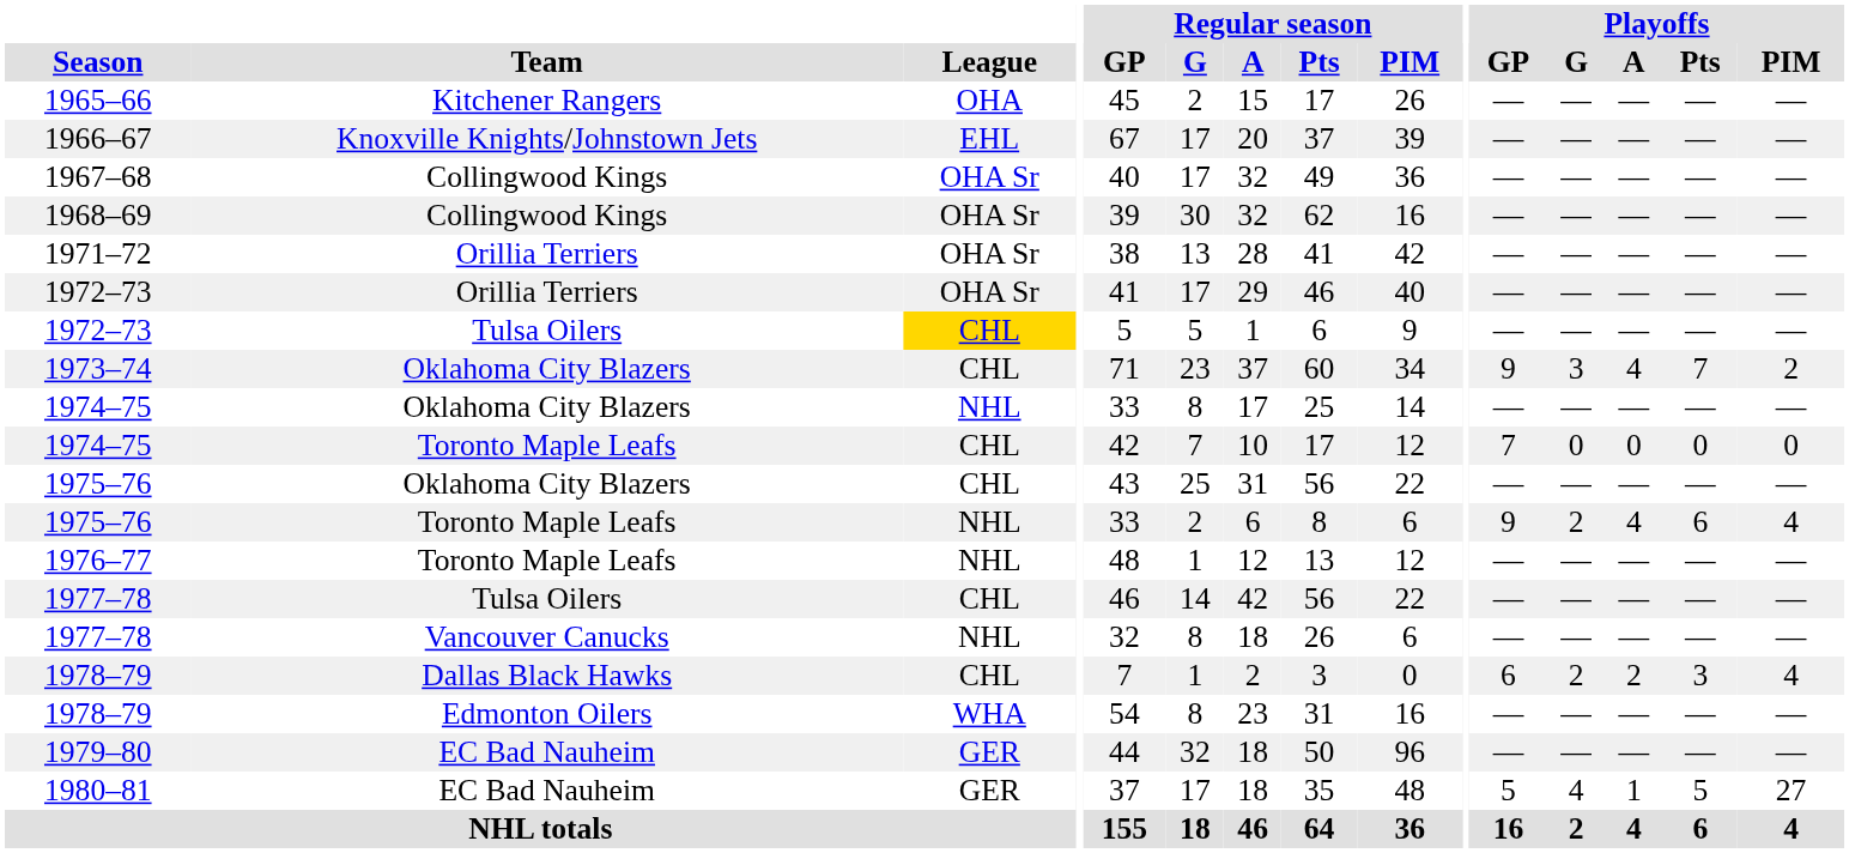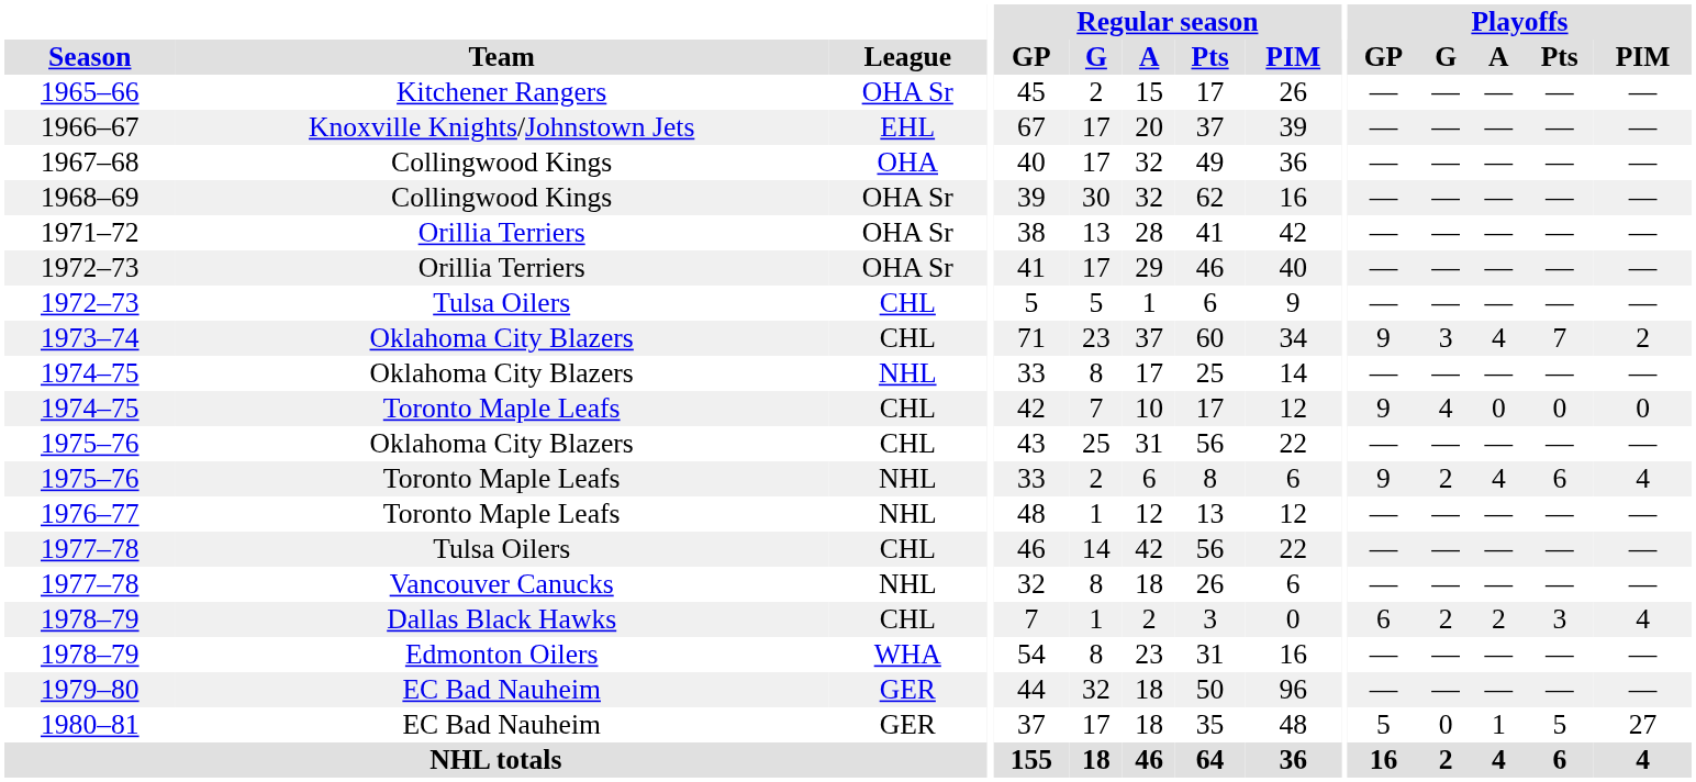1965–66 | League: OHA -> OHA Sr
1967–68 | League: OHA Sr -> OHA
1972–73 / Tulsa Oilers | League: gold background -> no background
1974–75 / Toronto Maple Leafs | Playoffs / GP: 7 -> 9
1974–75 / Toronto Maple Leafs | Playoffs / G: 0 -> 4
1980–81 | Playoffs / G: 4 -> 0
